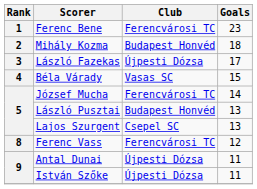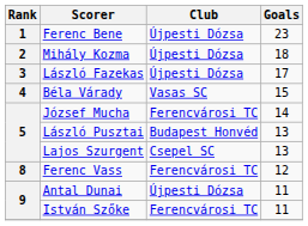Ferenc Bene | Club: Ferencvárosi TC -> Újpesti Dózsa
Mihály Kozma | Club: Budapest Honvéd -> Újpesti Dózsa
István Szőke | Club: Újpesti Dózsa -> Ferencvárosi TC
